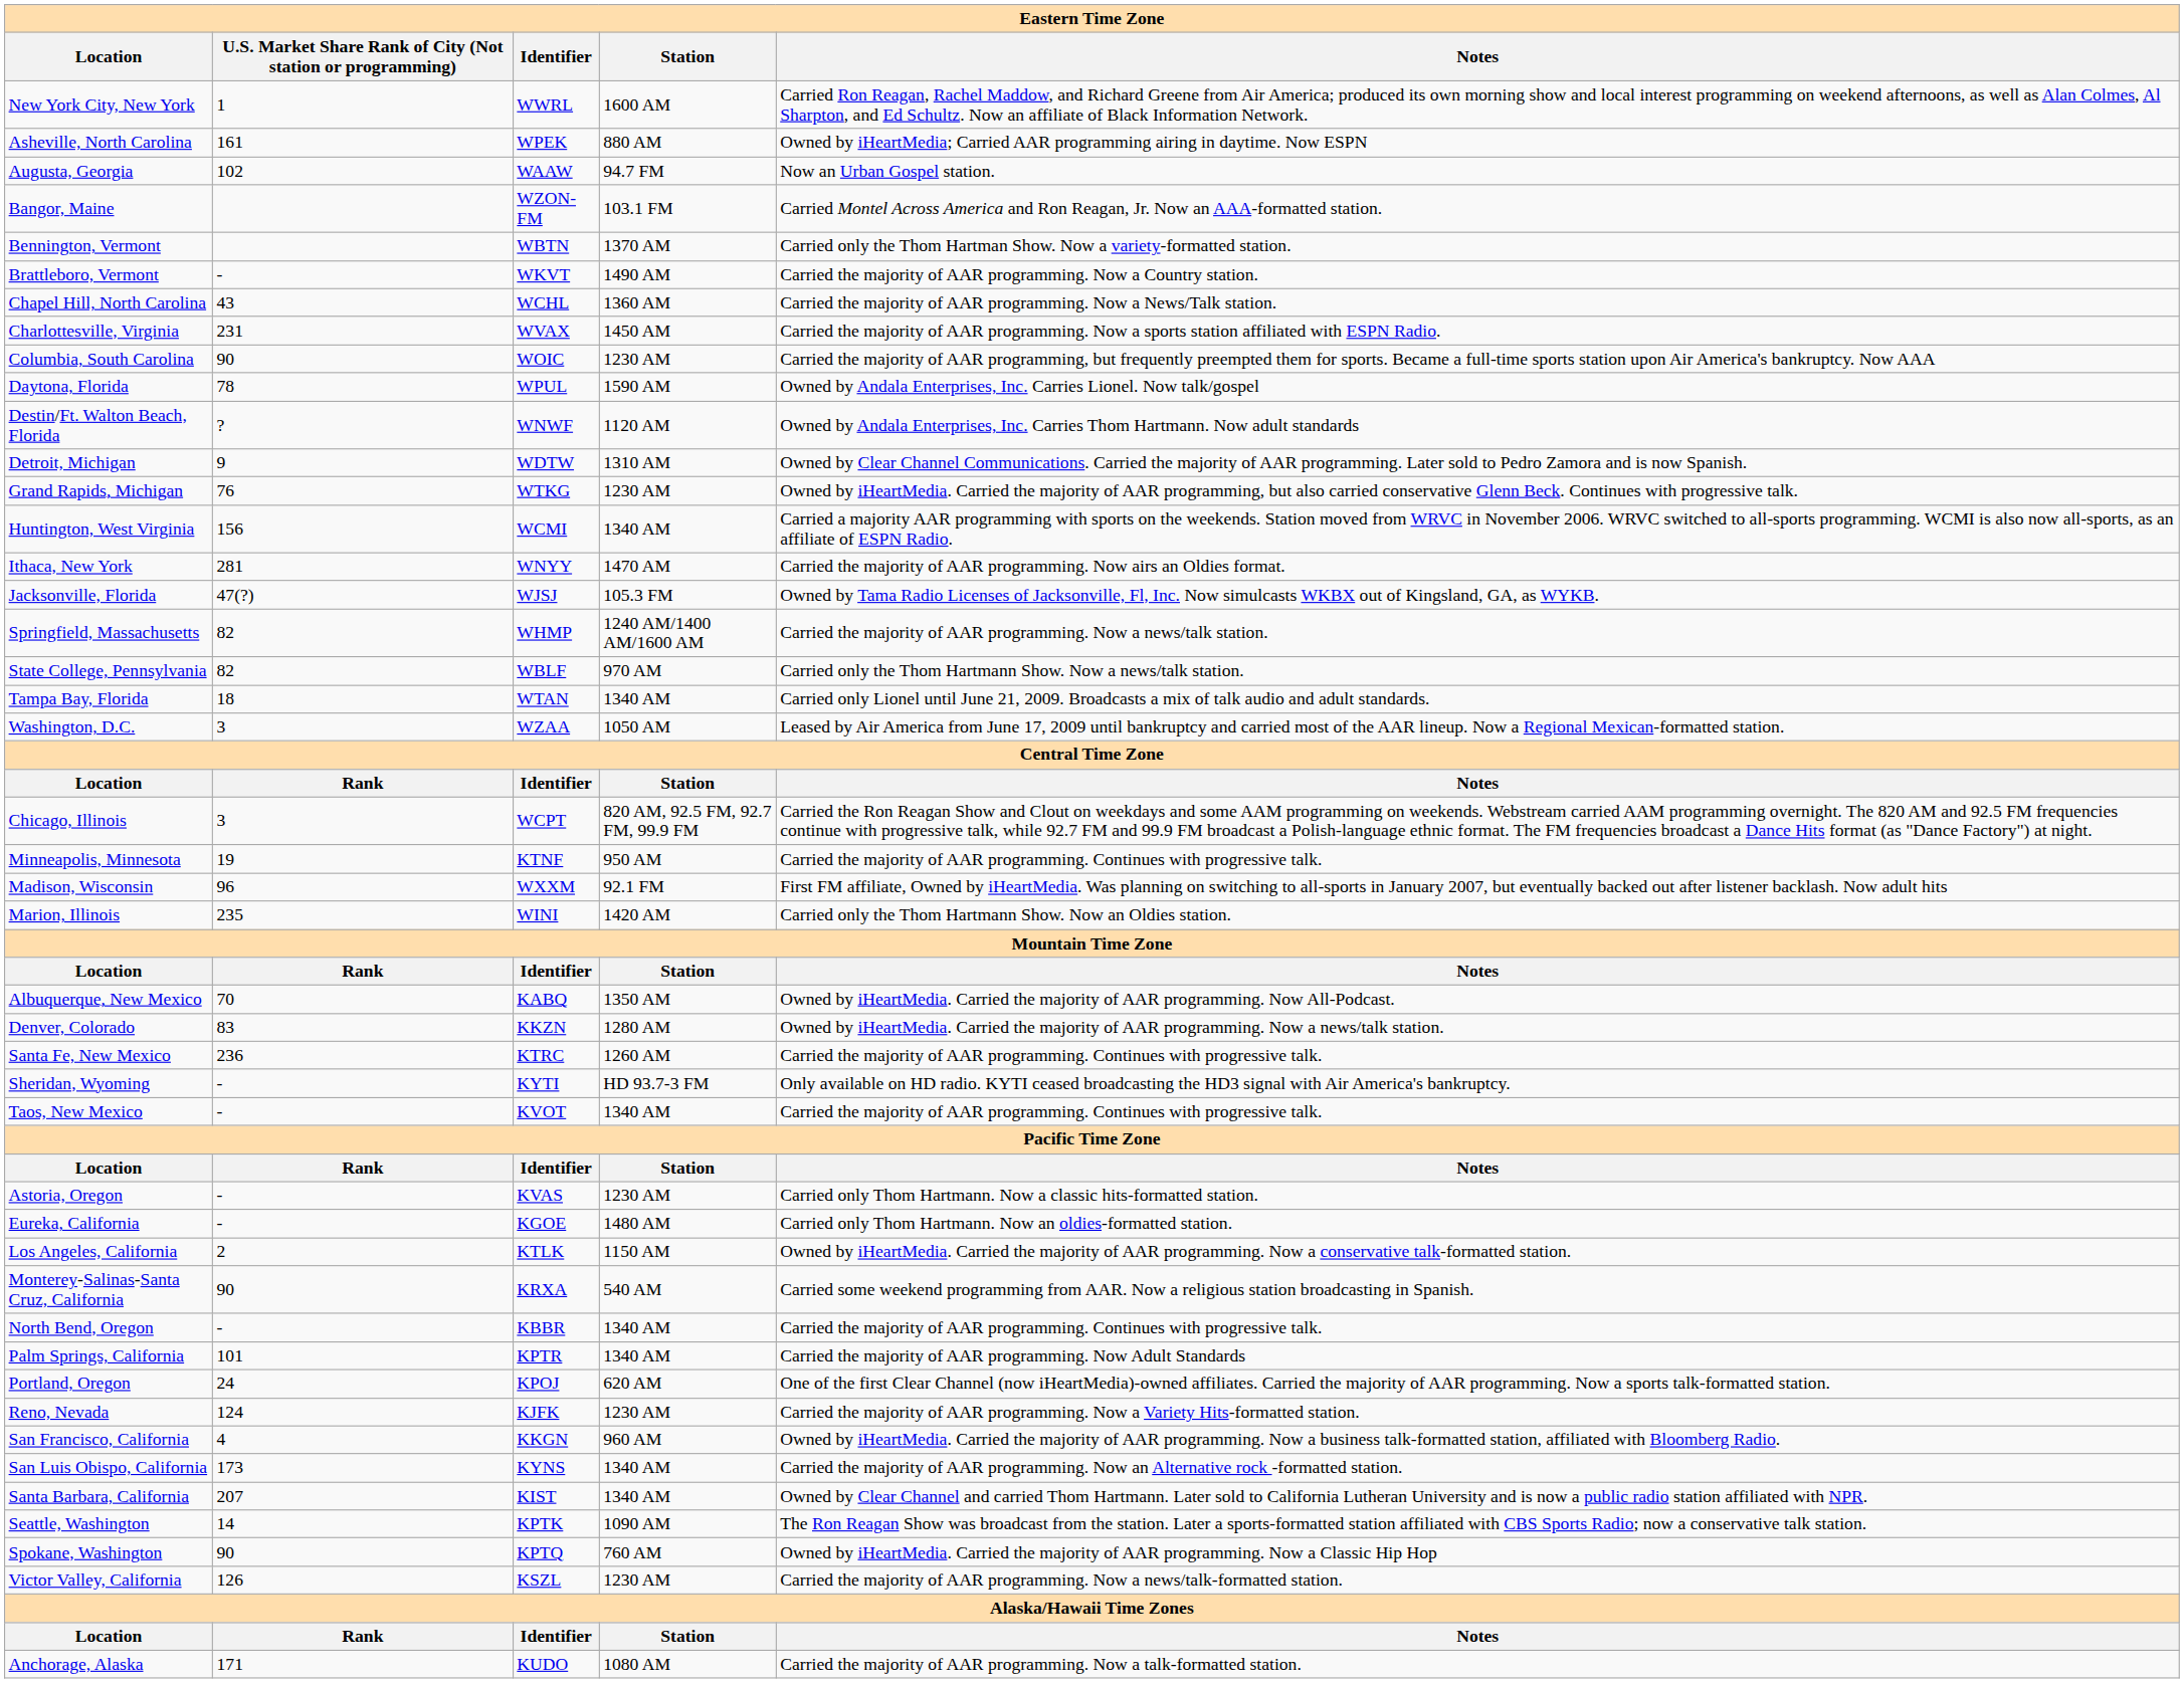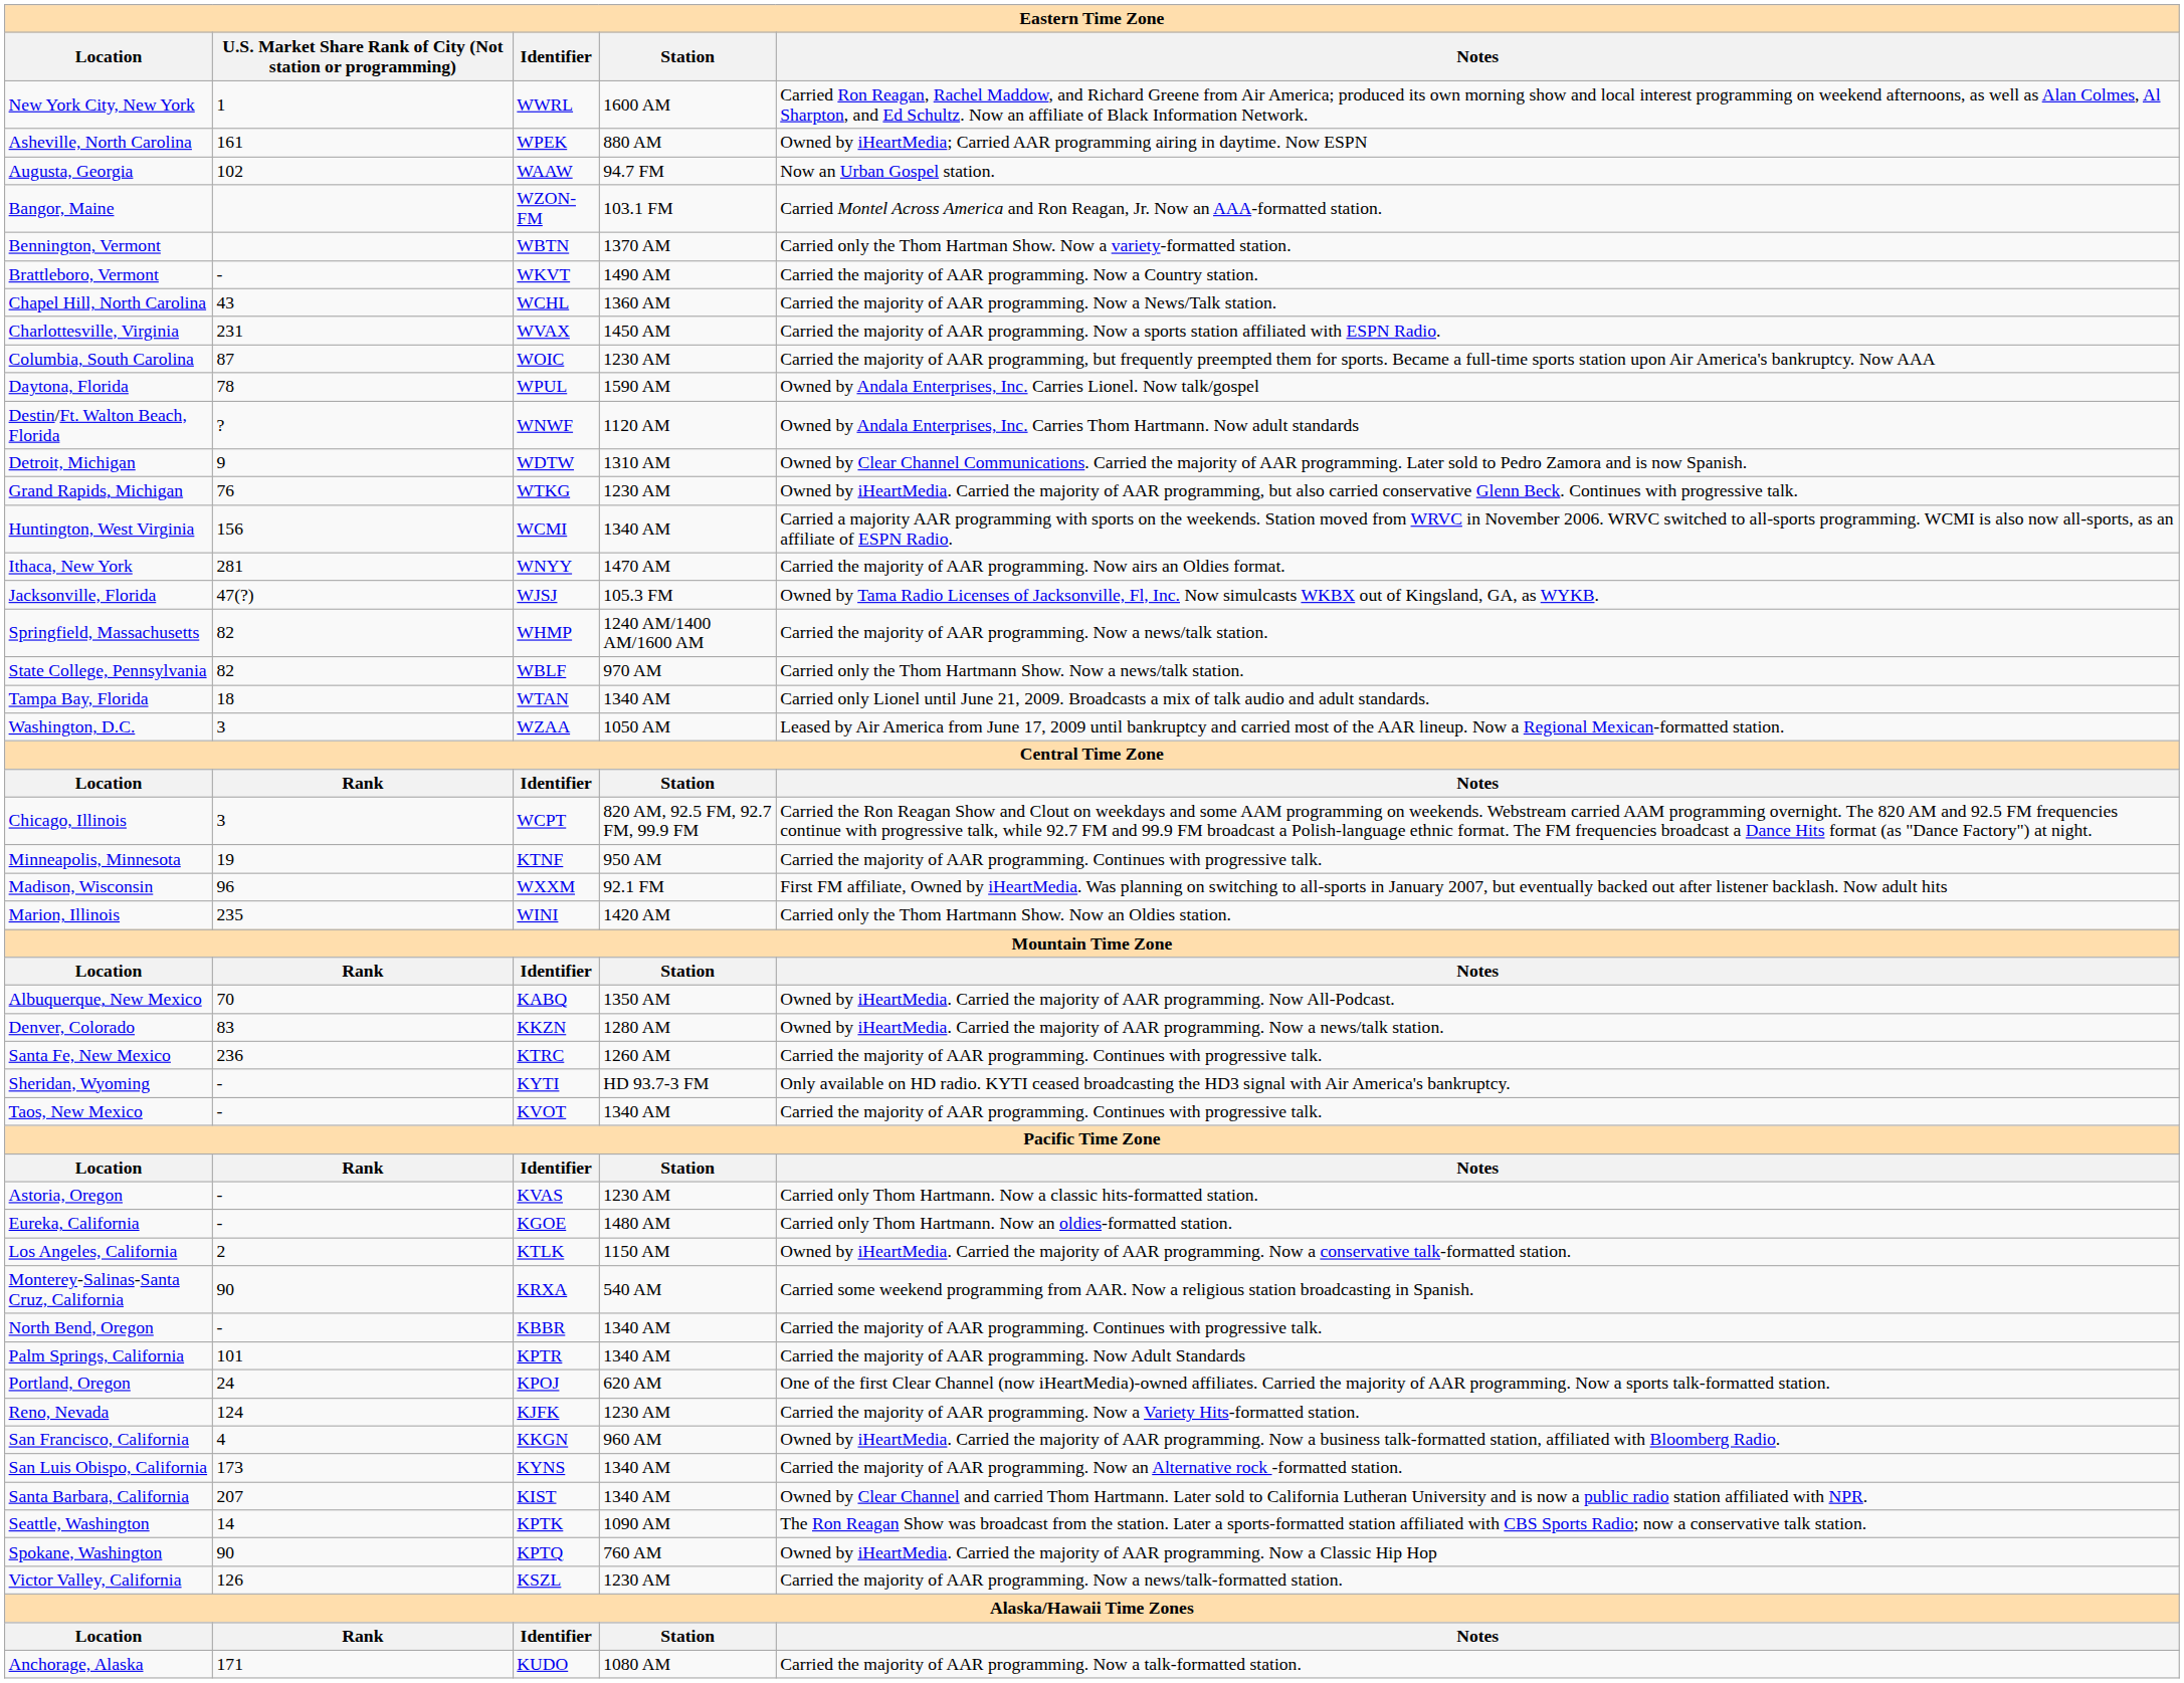Columbia, South Carolina | U.S. Market Share Rank of City (Not station or programming): 90 -> 87
